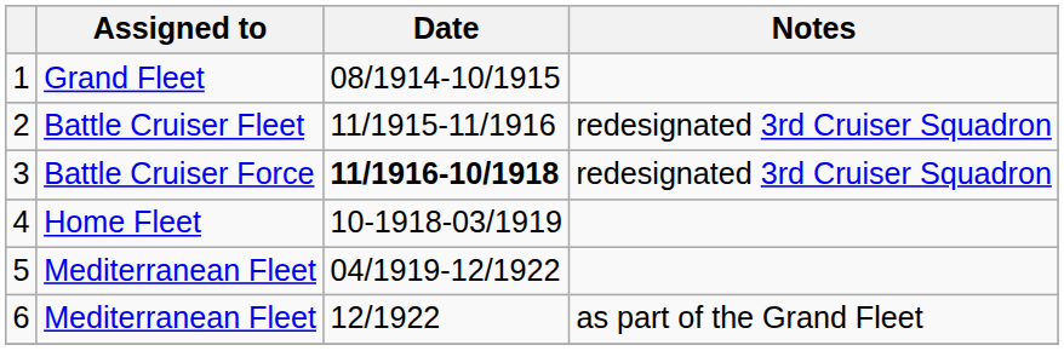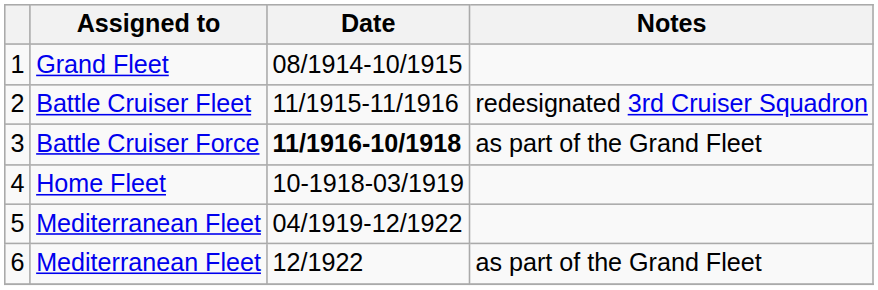3 | Notes: redesignated 3rd Cruiser Squadron -> as part of the Grand Fleet
